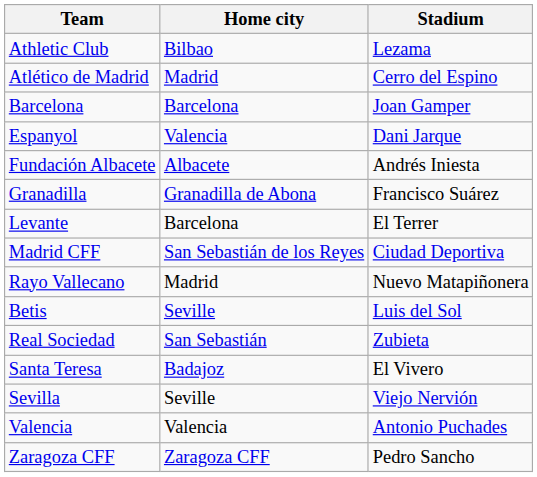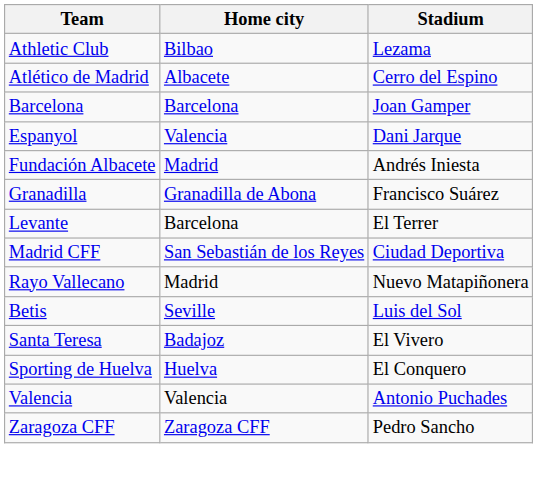Atlético de Madrid | Home city: Madrid -> Albacete
Fundación Albacete | Home city: Albacete -> Madrid
- row: Real Sociedad | San Sebastián | Zubieta
- row: Sevilla | Seville | Viejo Nervión
+ row: Sporting de Huelva | Huelva | El Conquero
